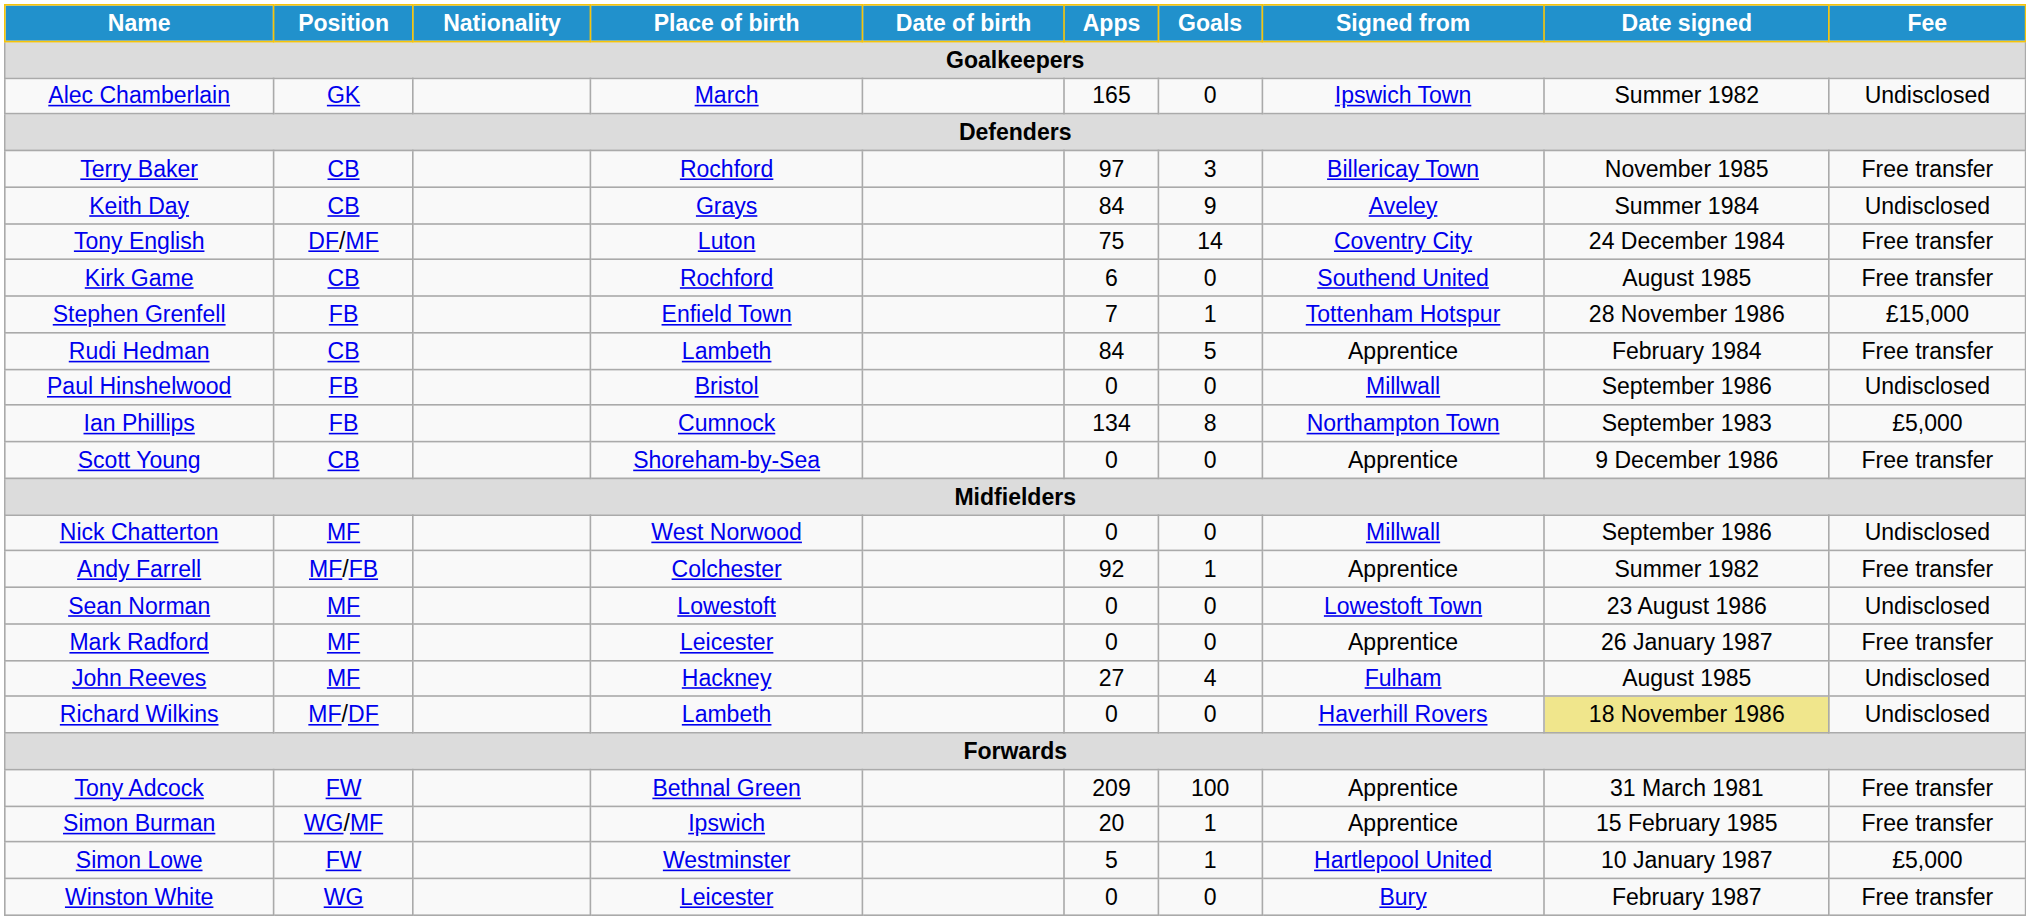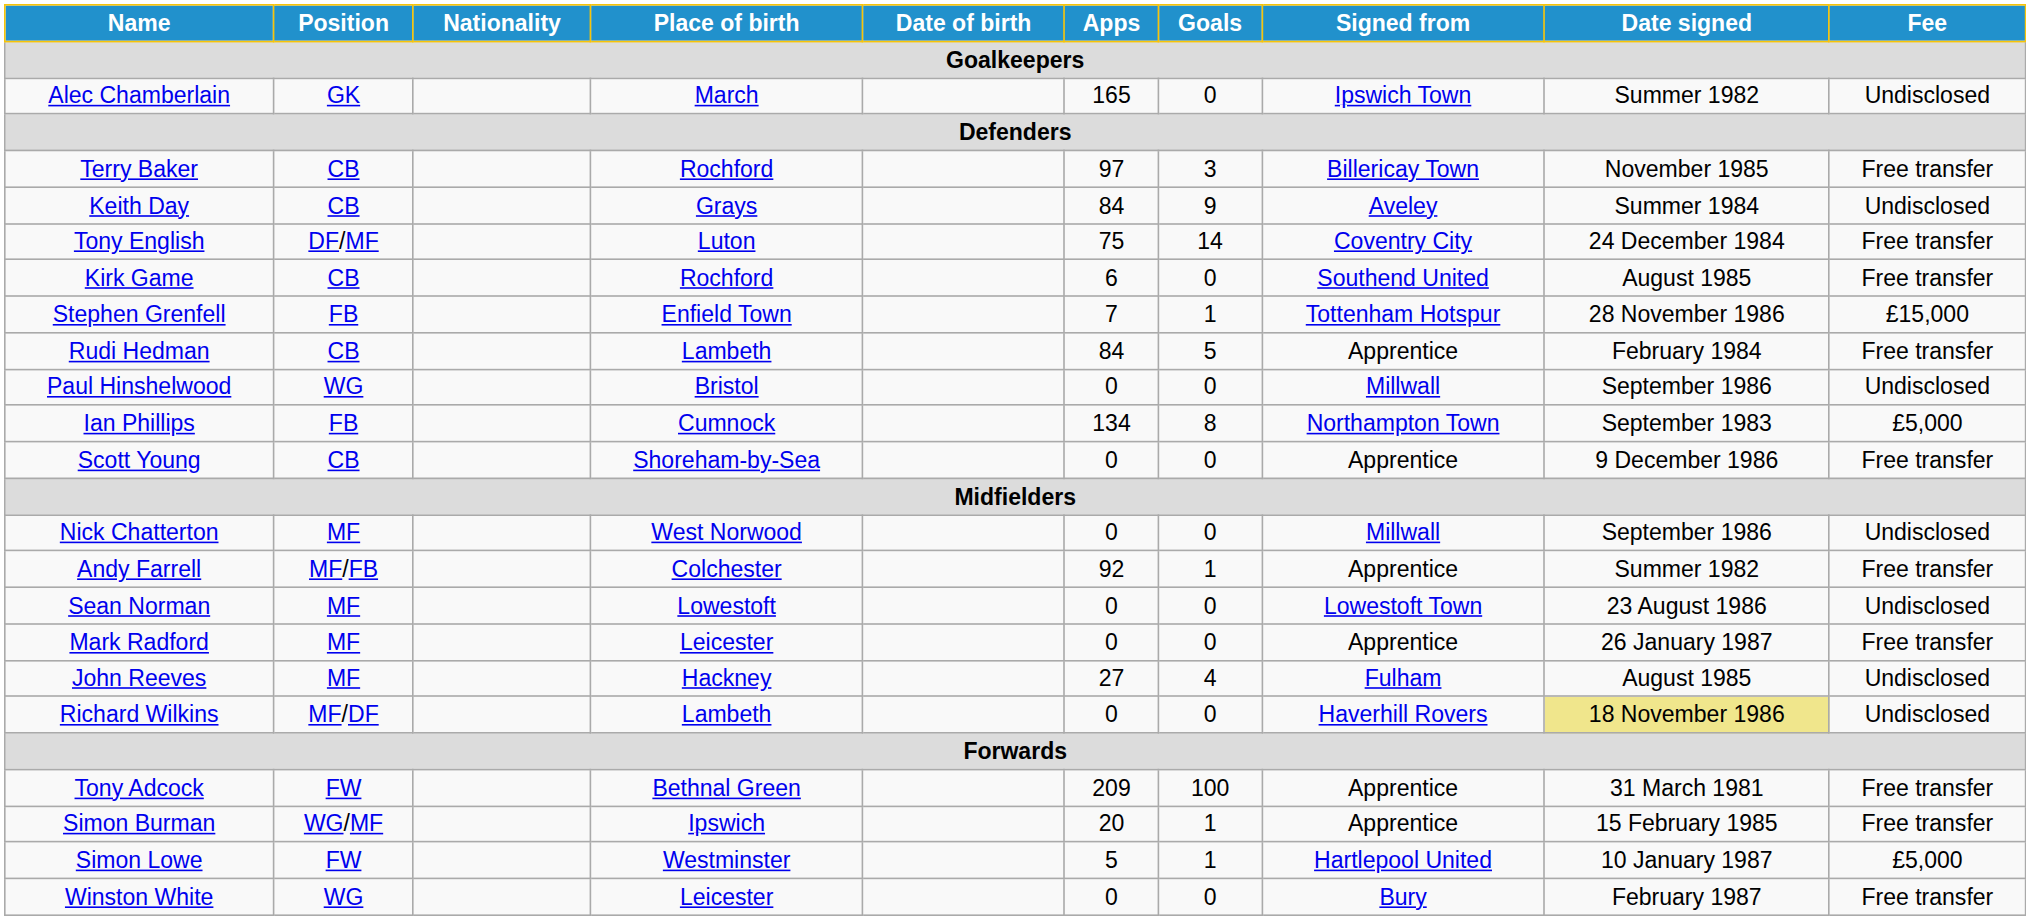Paul Hinshelwood | Position: FB -> WG
